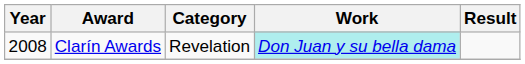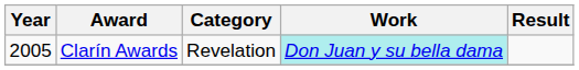Clarín Awards | Year: 2008 -> 2005
